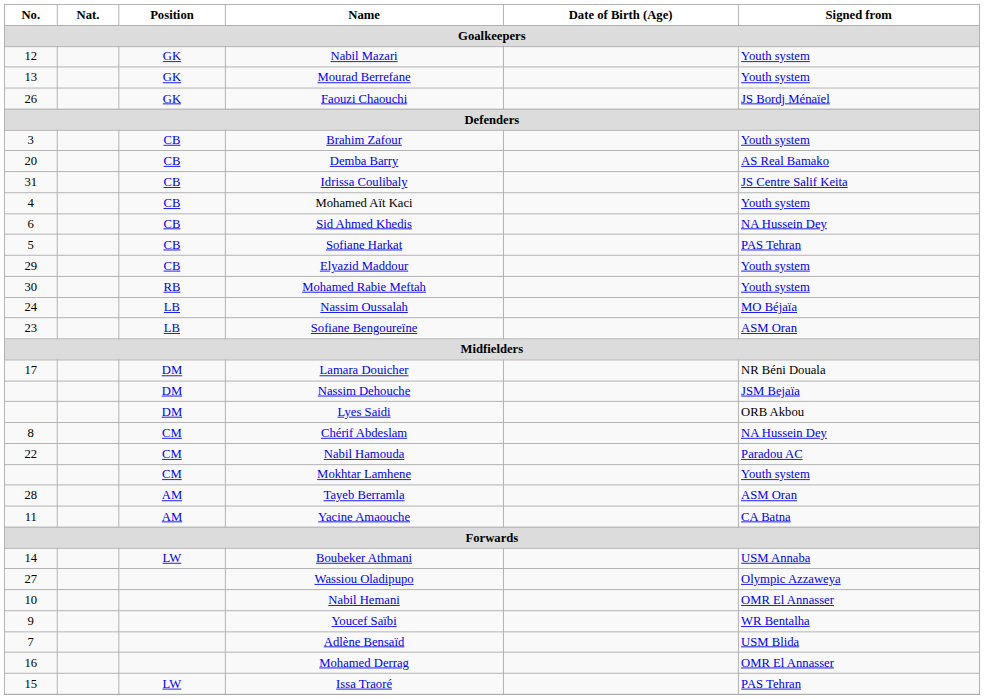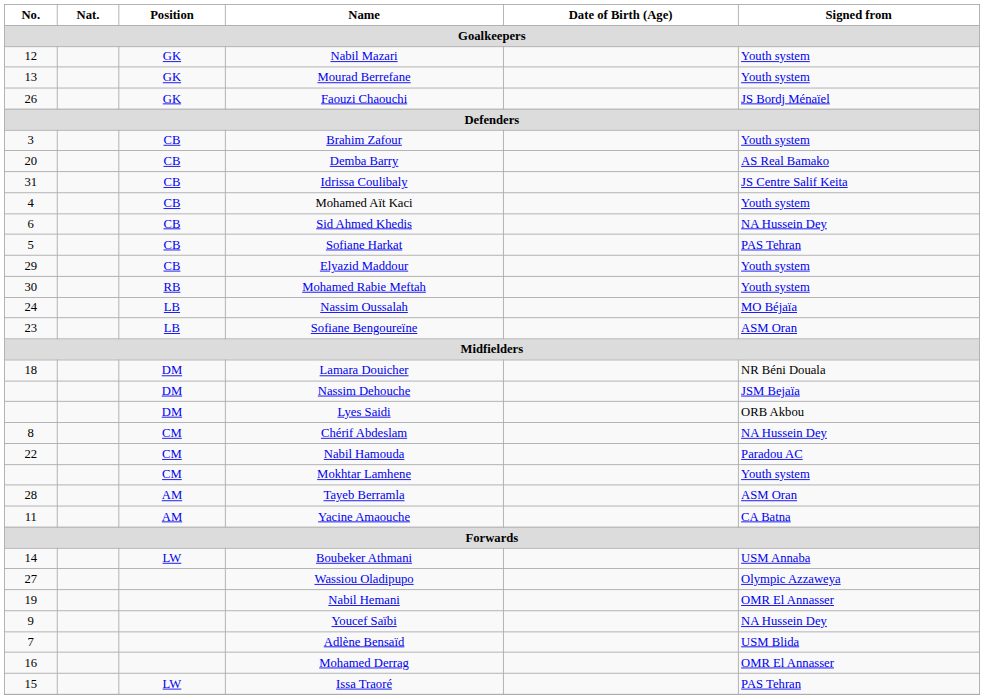Lamara Douicher | No.: 17 -> 18
Nabil Hemani | No.: 10 -> 19
Youcef Saïbi | Signed from: WR Bentalha -> NA Hussein Dey
